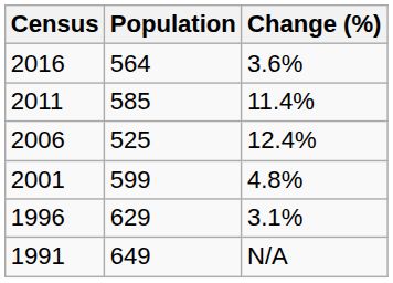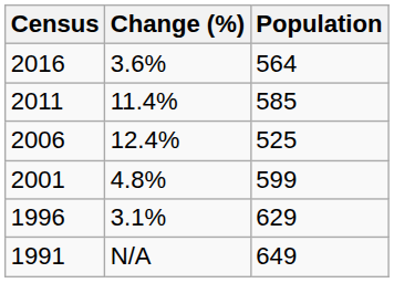columns swapped: Population <-> Change (%)
